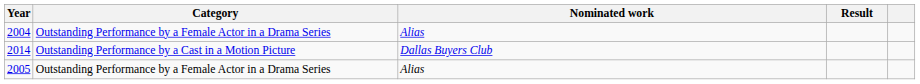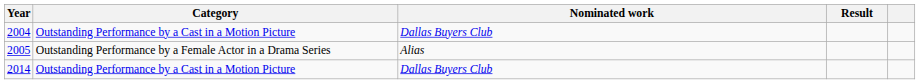2004 | Category: Outstanding Performance by a Female Actor in a Drama Series -> Outstanding Performance by a Cast in a Motion Picture
2004 | Nominated work: Alias -> Dallas Buyers Club
rows swapped: 2005 <-> 2014
